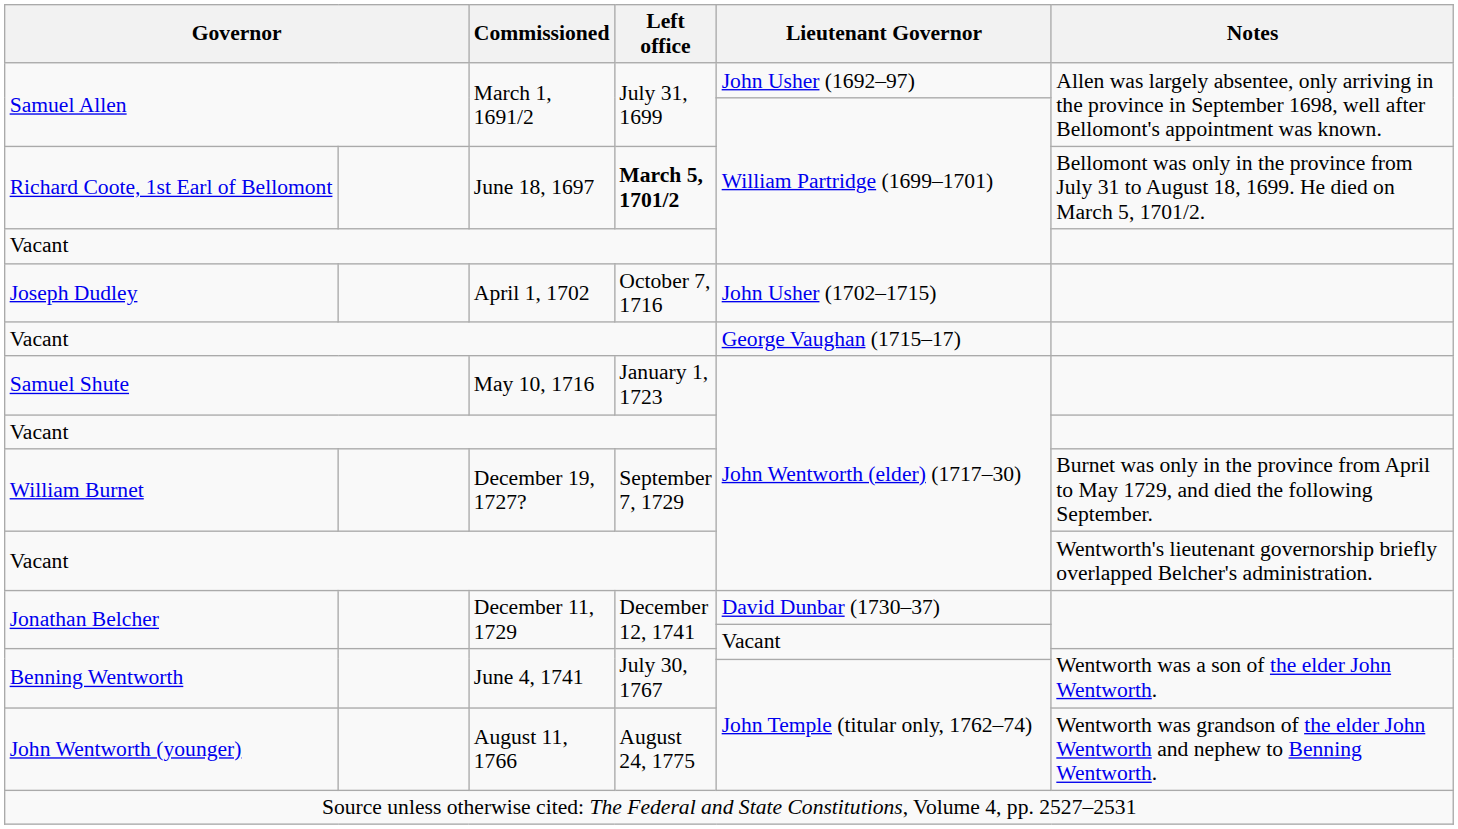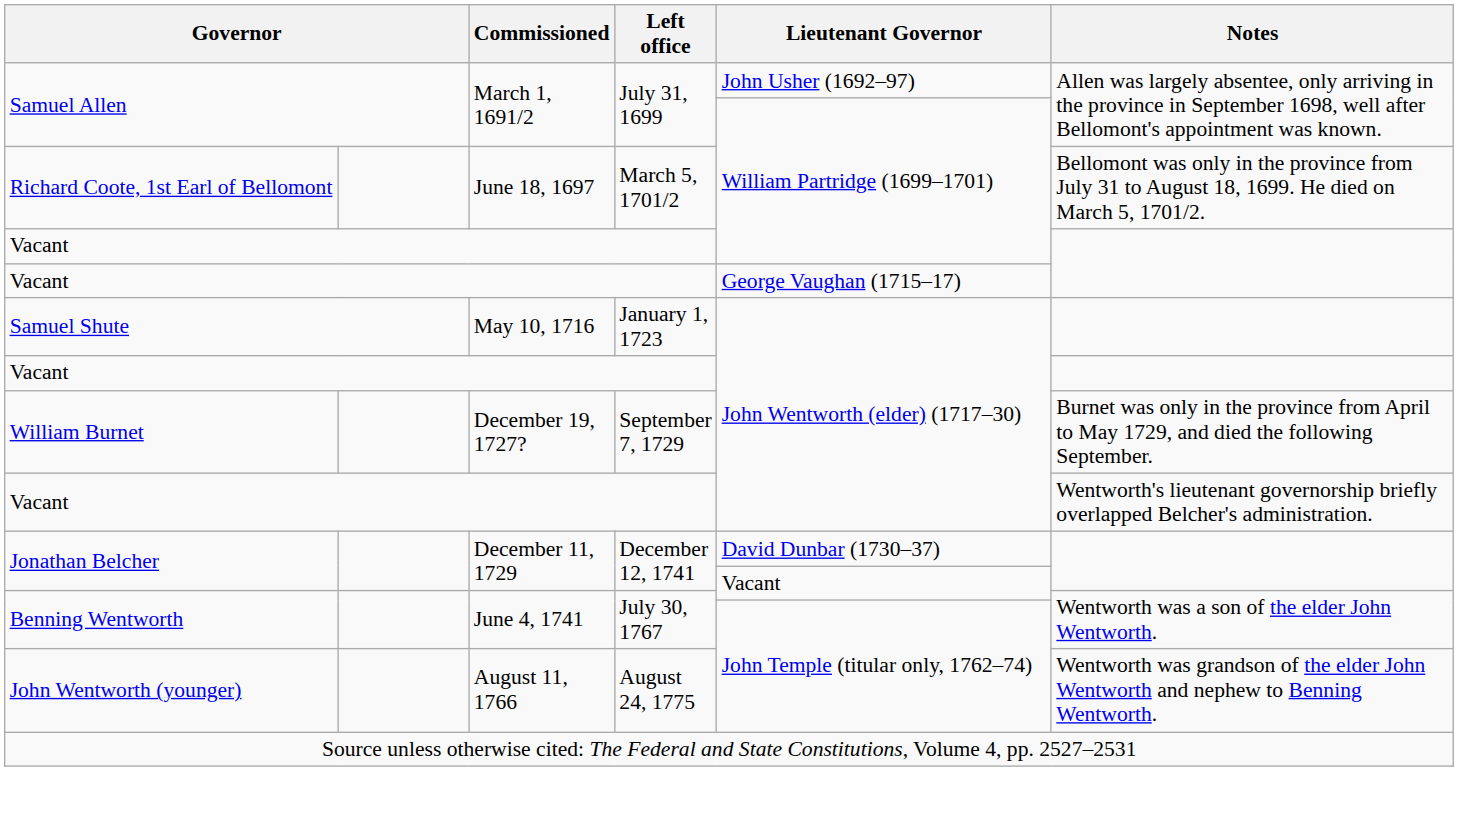Richard Coote, 1st Earl of Bellomont | Left office: bold -> normal
- row: Joseph Dudley | April 1, 1702 | October 7, 1716 | John Usher (1702–1715)
